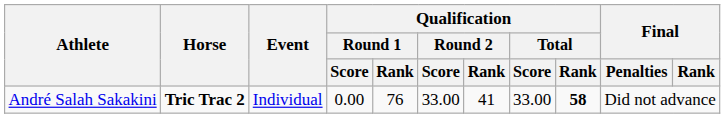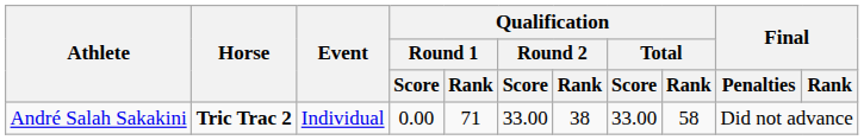André Salah Sakakini | Qualification / Round 1 / Rank: 76 -> 71
André Salah Sakakini | Qualification / Round 2 / Rank: 41 -> 38
André Salah Sakakini | Qualification / Total / Rank: bold -> normal
